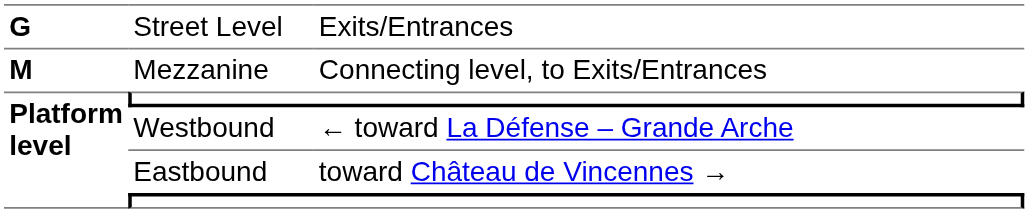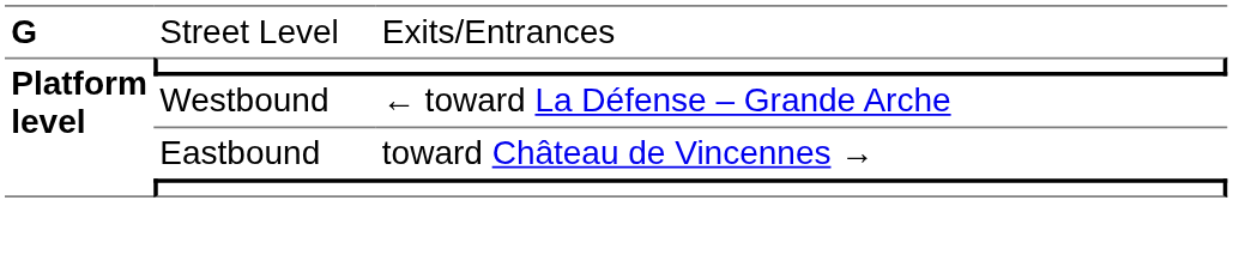- row: M | Mezzanine | Connecting level, to Exits/Entrances
